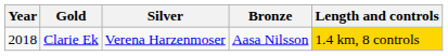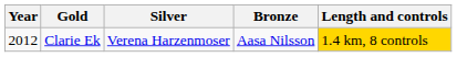Clarie Ek | Year: 2018 -> 2012
